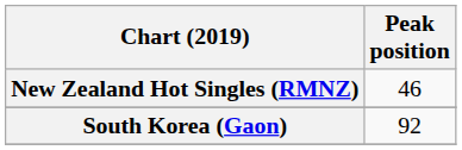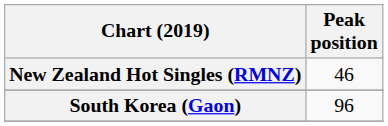South Korea (Gaon) | Peak position: 92 -> 96
